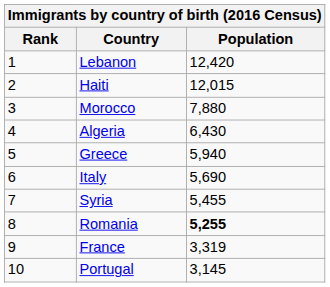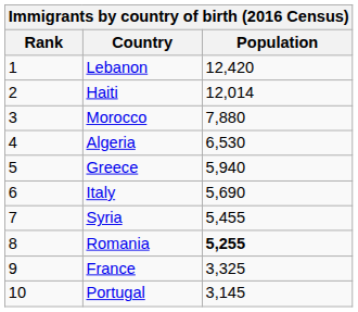Haiti | Population: 12,015 -> 12,014
Algeria | Population: 6,430 -> 6,530
France | Population: 3,319 -> 3,325
